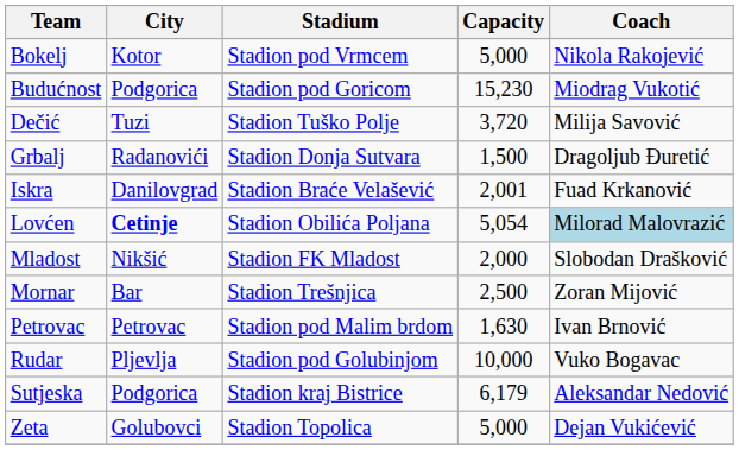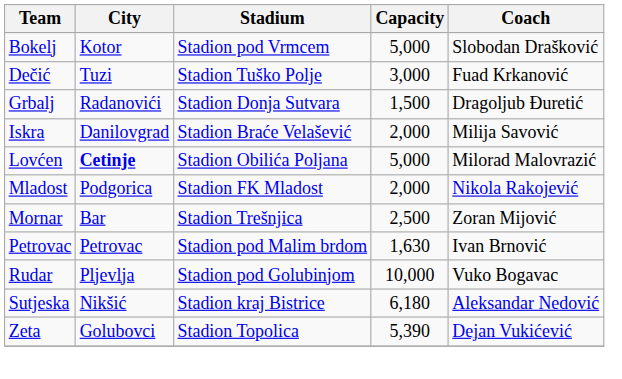Bokelj | Coach: Nikola Rakojević -> Slobodan Drašković
- row: Budućnost | Podgorica | Stadion pod Goricom | 15,230 | Miodrag Vukotić
Dečić | Capacity: 3,720 -> 3,000
Dečić | Coach: Milija Savović -> Fuad Krkanović
Iskra | Capacity: 2,001 -> 2,000
Iskra | Coach: Fuad Krkanović -> Milija Savović
Lovćen | Capacity: 5,054 -> 5,000
Lovćen | Coach: lightblue background -> no background
Mladost | City: Nikšić -> Podgorica
Mladost | Coach: Slobodan Drašković -> Nikola Rakojević
Sutjeska | City: Podgorica -> Nikšić
Sutjeska | Capacity: 6,179 -> 6,180
Zeta | Capacity: 5,000 -> 5,390
